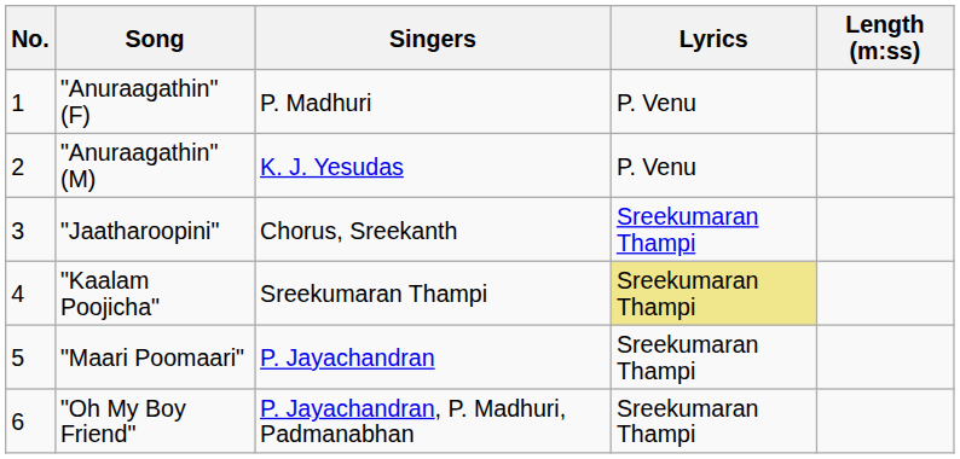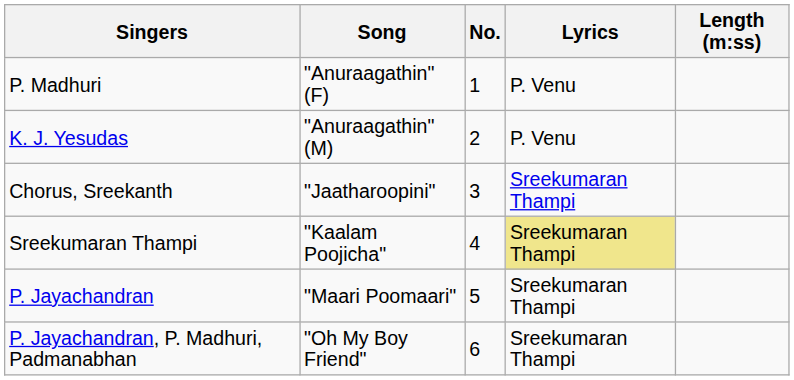columns swapped: No. <-> Singers
